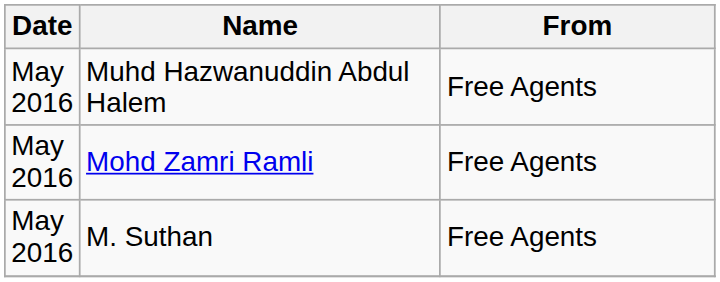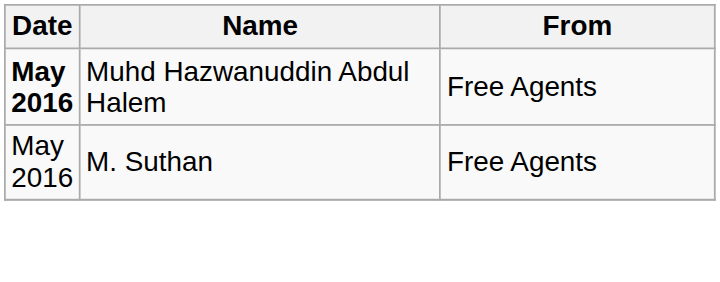Muhd Hazwanuddin Abdul Halem | Date: normal -> bold
- row: May 2016 | Mohd Zamri Ramli | Free Agents
